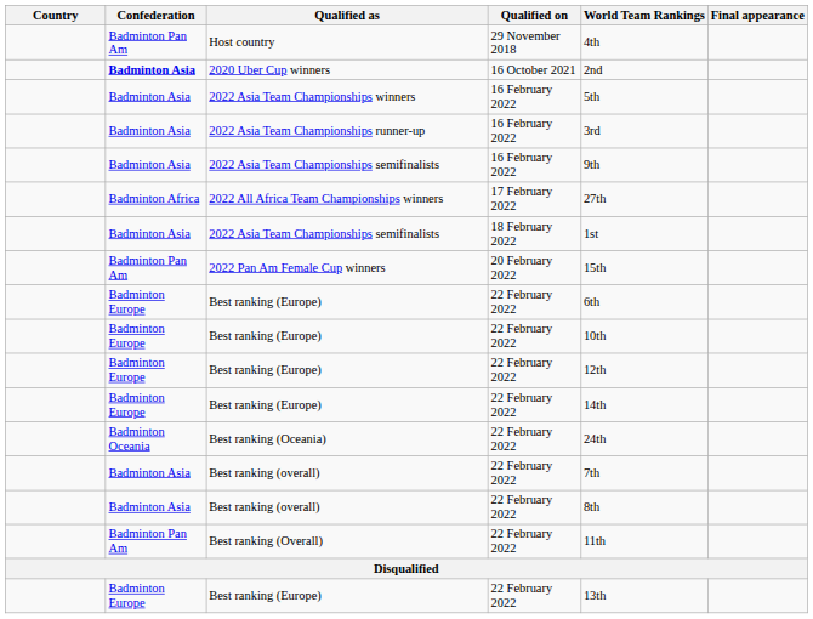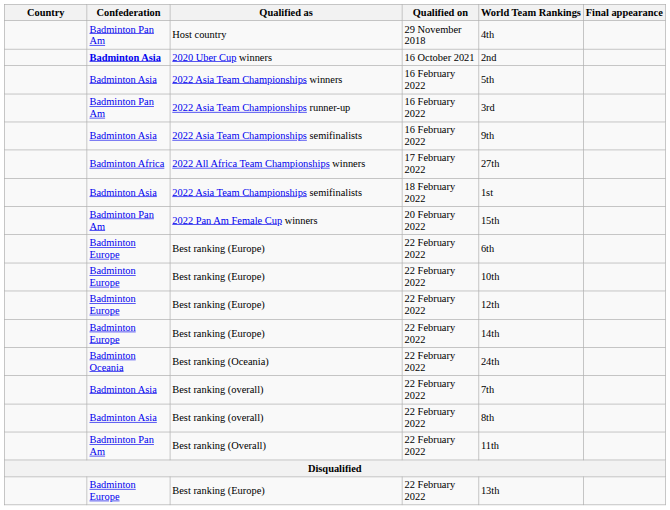2022 Asia Team Championships runner-up | Confederation: Badminton Asia -> Badminton Pan Am
